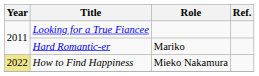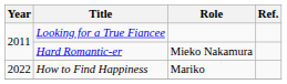Hard Romantic-er | Role: Mariko -> Mieko Nakamura
How to Find Happiness | Year: khaki background -> no background
How to Find Happiness | Role: Mieko Nakamura -> Mariko
